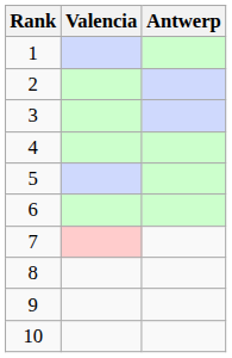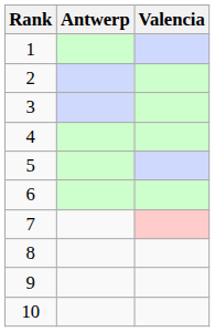columns swapped: Valencia <-> Antwerp
